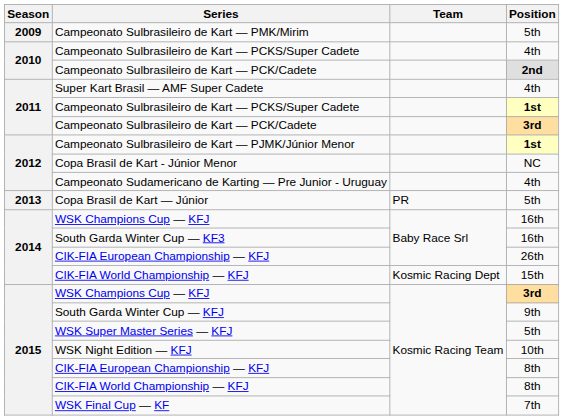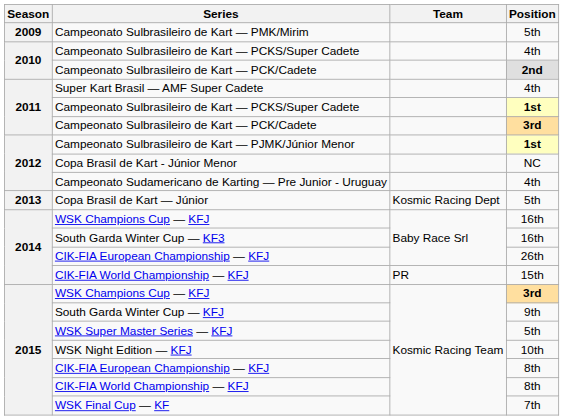Copa Brasil de Kart — Júnior | Team: PR -> Kosmic Racing Dept
CIK-FIA World Championship — KFJ / 15th | Team: Kosmic Racing Dept -> PR
